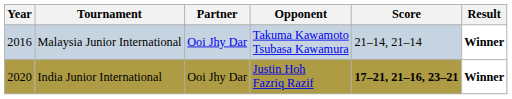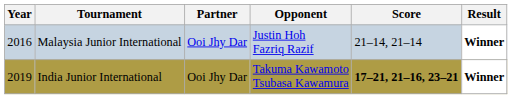Malaysia Junior International | Opponent: Takuma Kawamoto Tsubasa Kawamura -> Justin Hoh Fazriq Razif
India Junior International | Year: 2020 -> 2019
India Junior International | Opponent: Justin Hoh Fazriq Razif -> Takuma Kawamoto Tsubasa Kawamura
